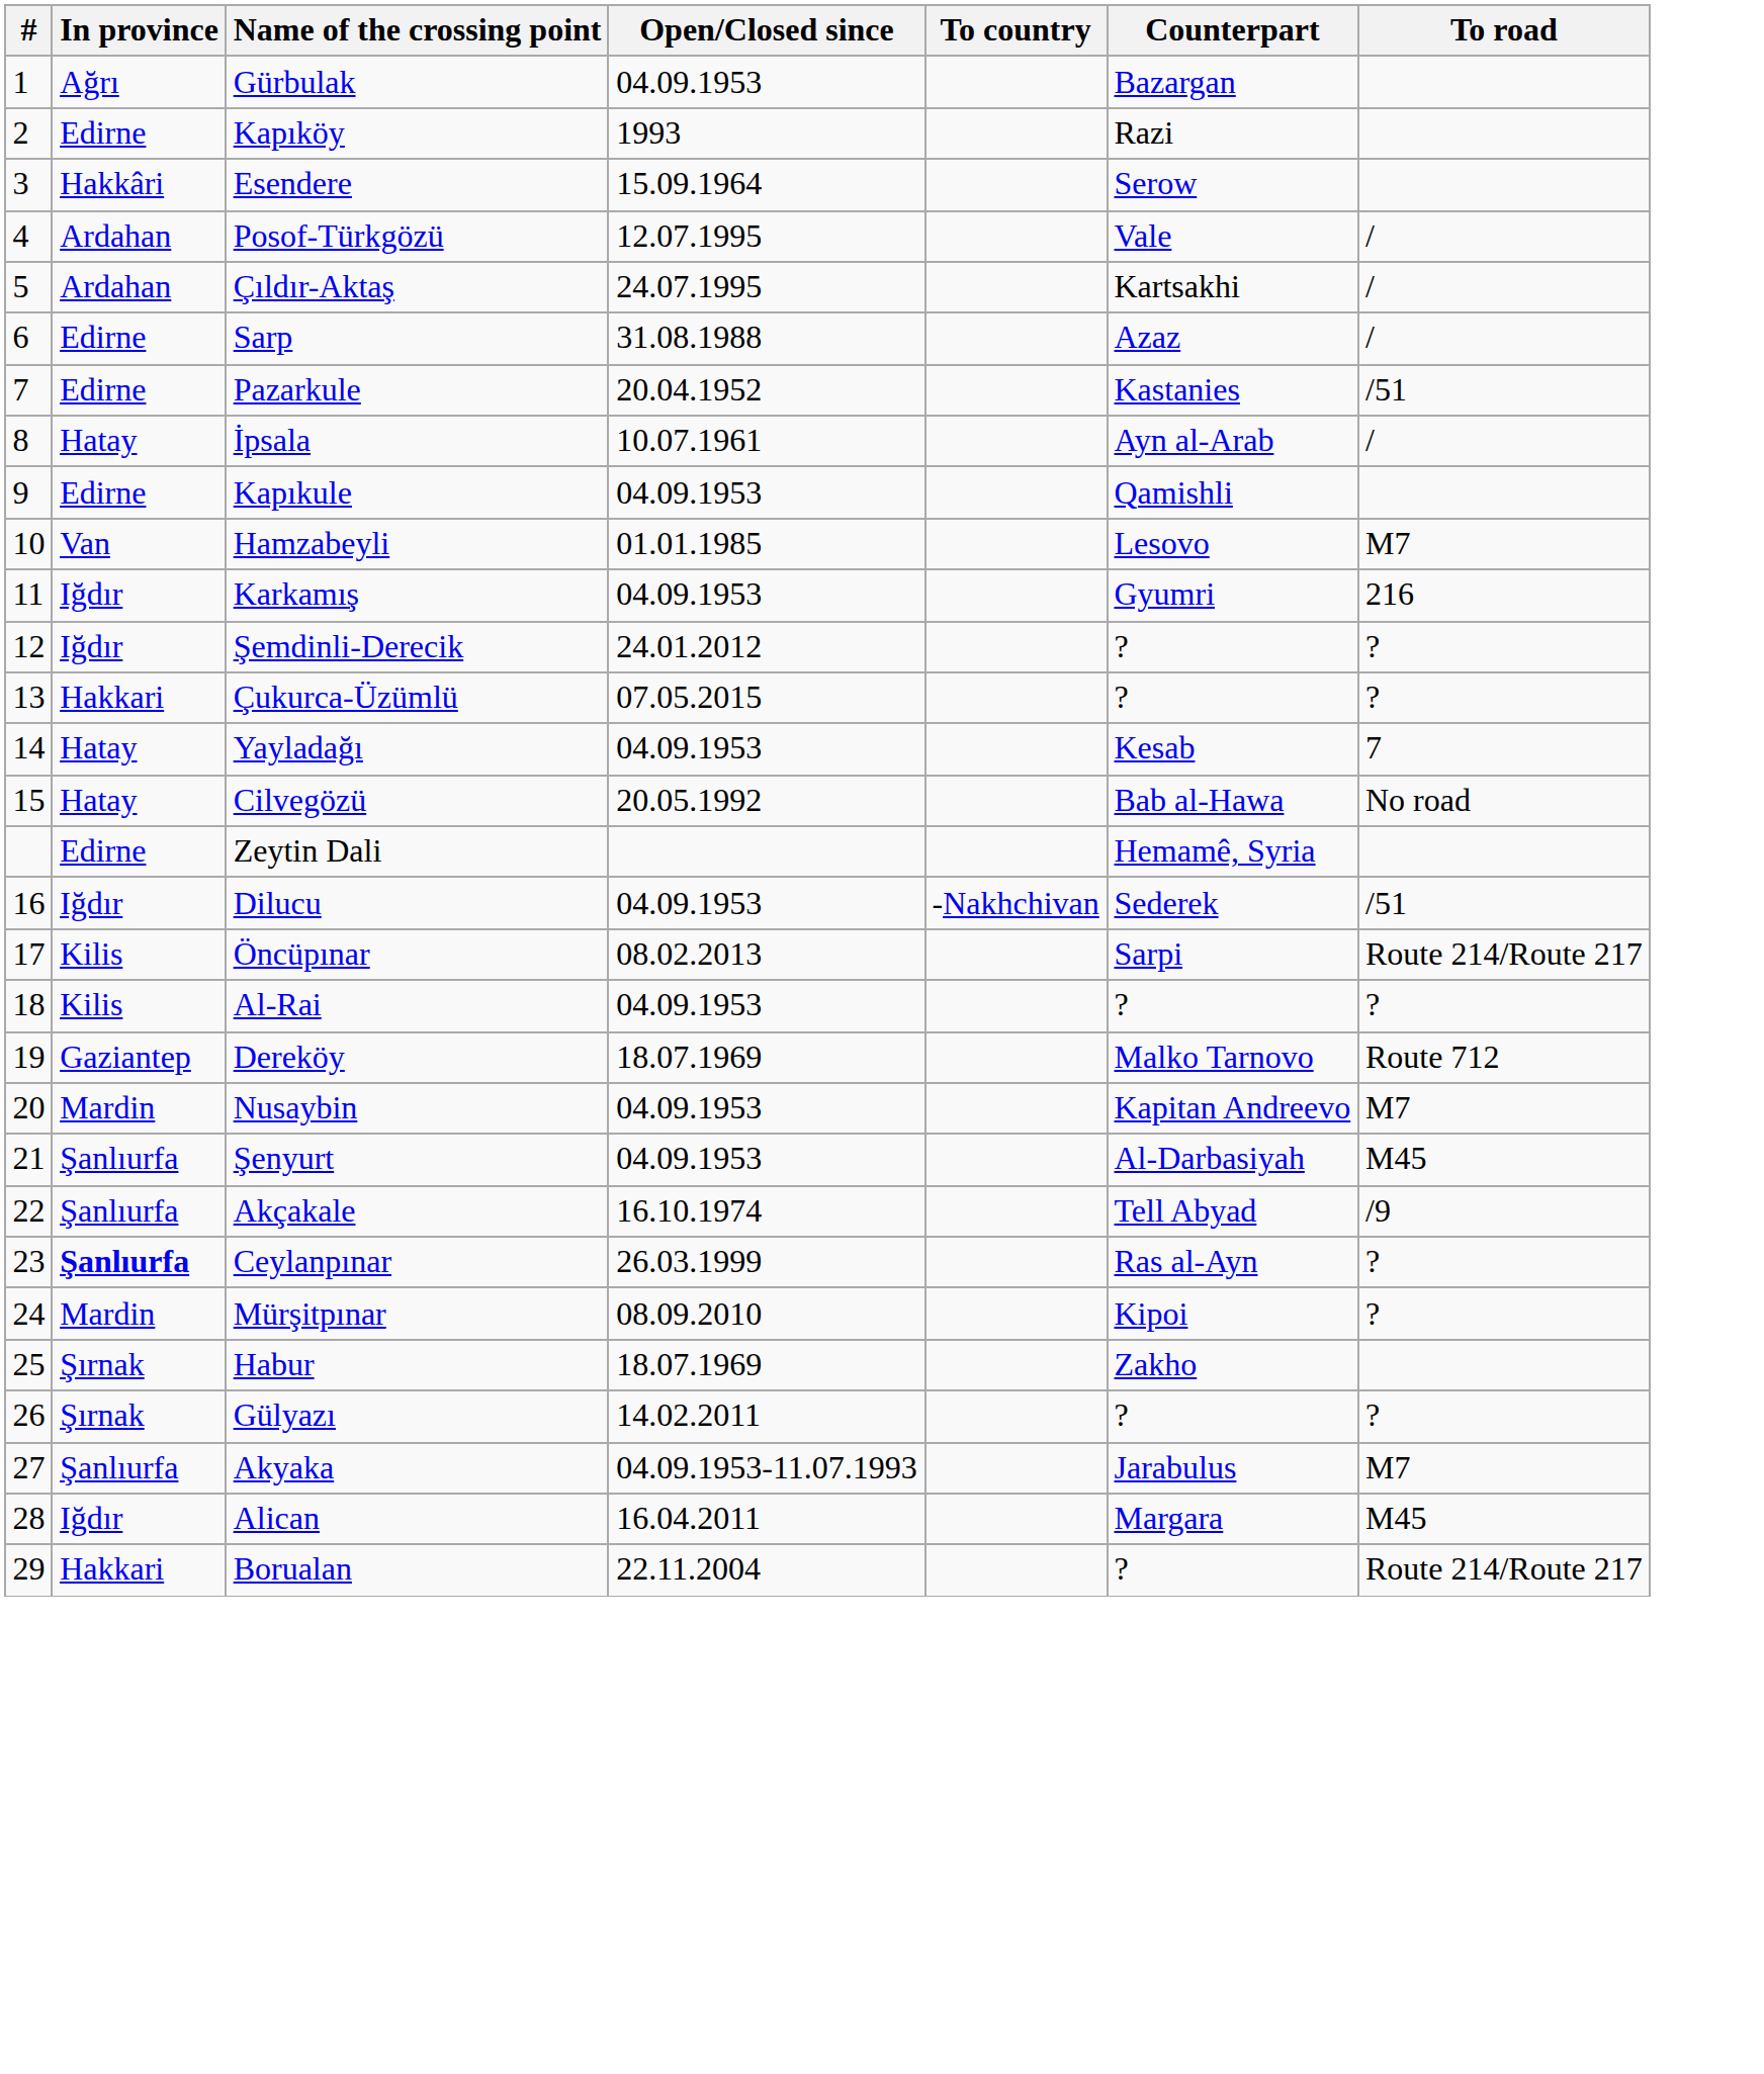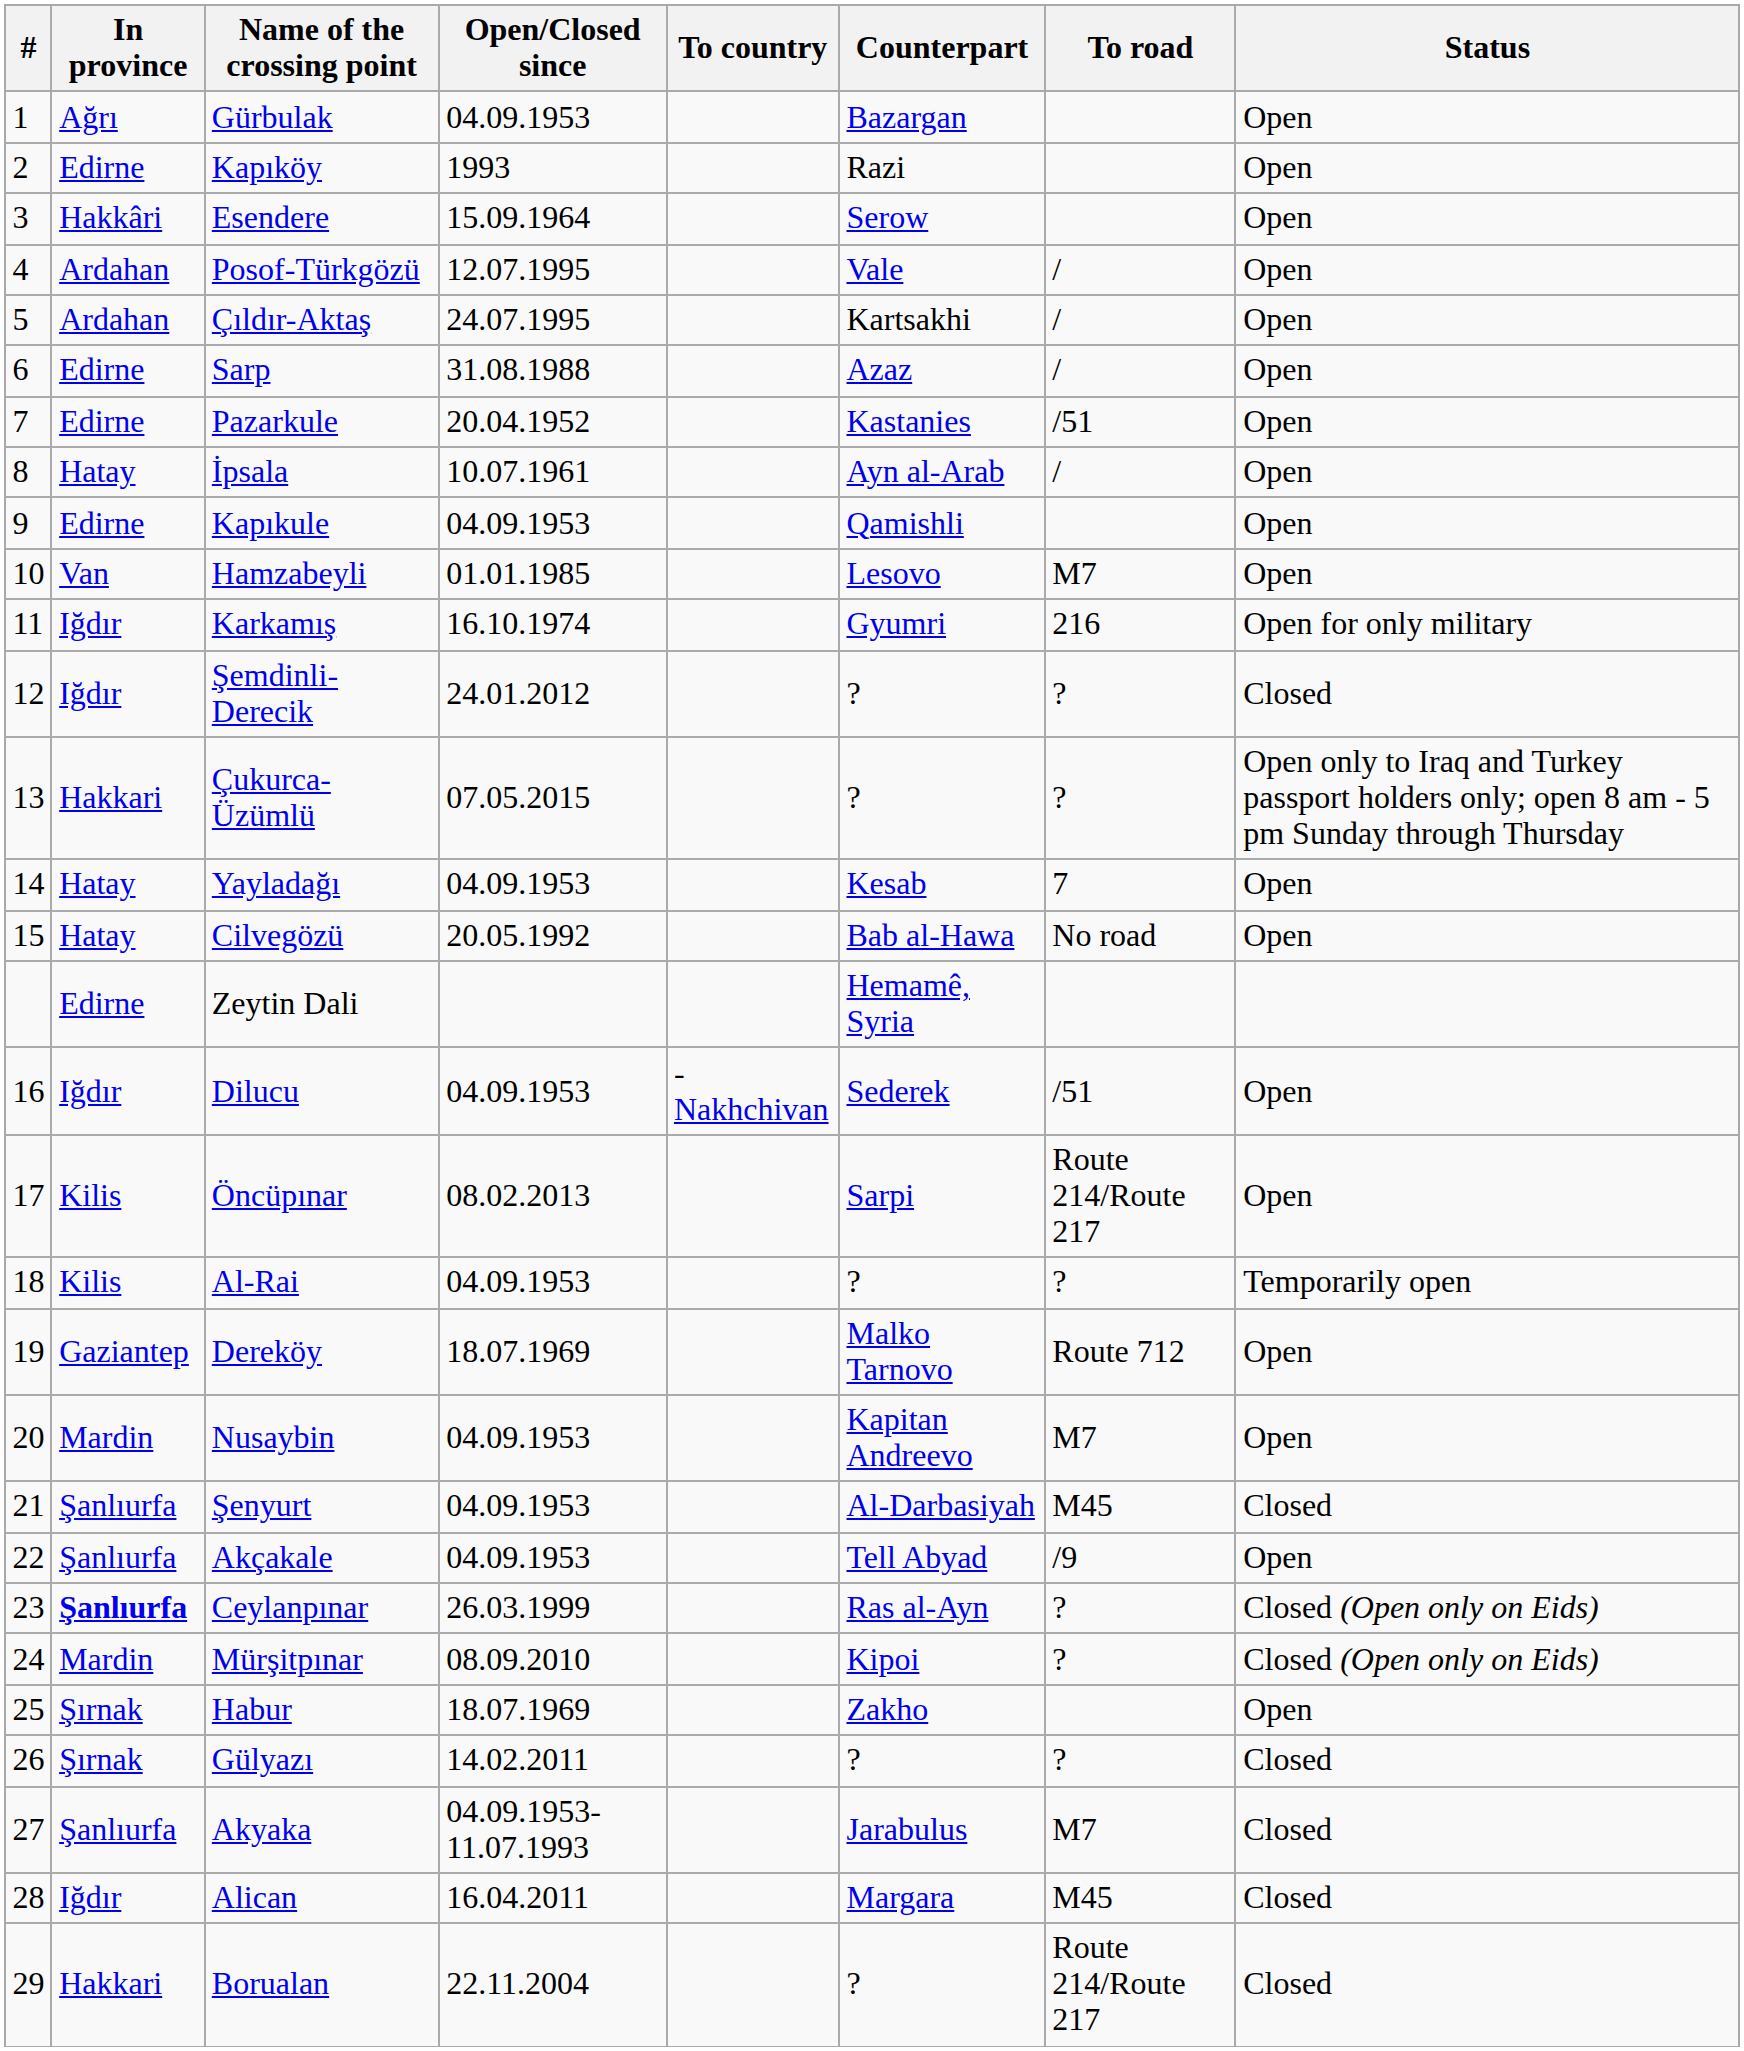+ column: Status | Open | Open | Open | Open | Open | Open | Open | Open | Open | Open | Open for only military | Closed | Open only to Iraq and Turkey passport holders only; open 8 am - 5 pm Sunday through Thursday | Open | Open | Open | Open | Temporarily open | Open | Open | Closed | Open | Closed (Open only on Eids) | Closed (Open only on Eids) | Open | Closed | Closed | Closed | Closed
Karkamış | Open/Closed since: 04.09.1953 -> 16.10.1974
Akçakale | Open/Closed since: 16.10.1974 -> 04.09.1953
